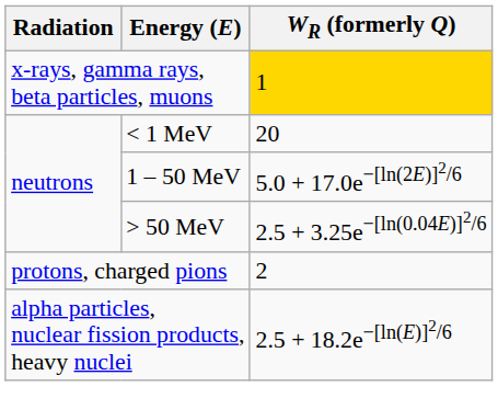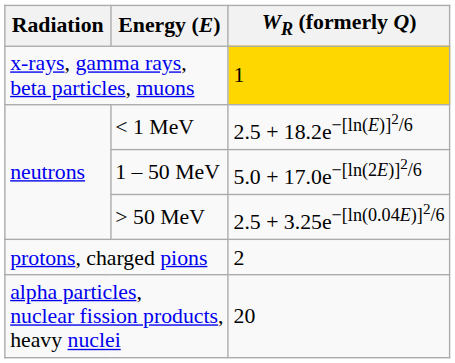< 1 MeV | WR (formerly Q): 20 -> 2.5 + 18.2e−[ln(E)]2/6
alpha particles, nuclear fission products, heavy nuclei | WR (formerly Q): 2.5 + 18.2e−[ln(E)]2/6 -> 20
